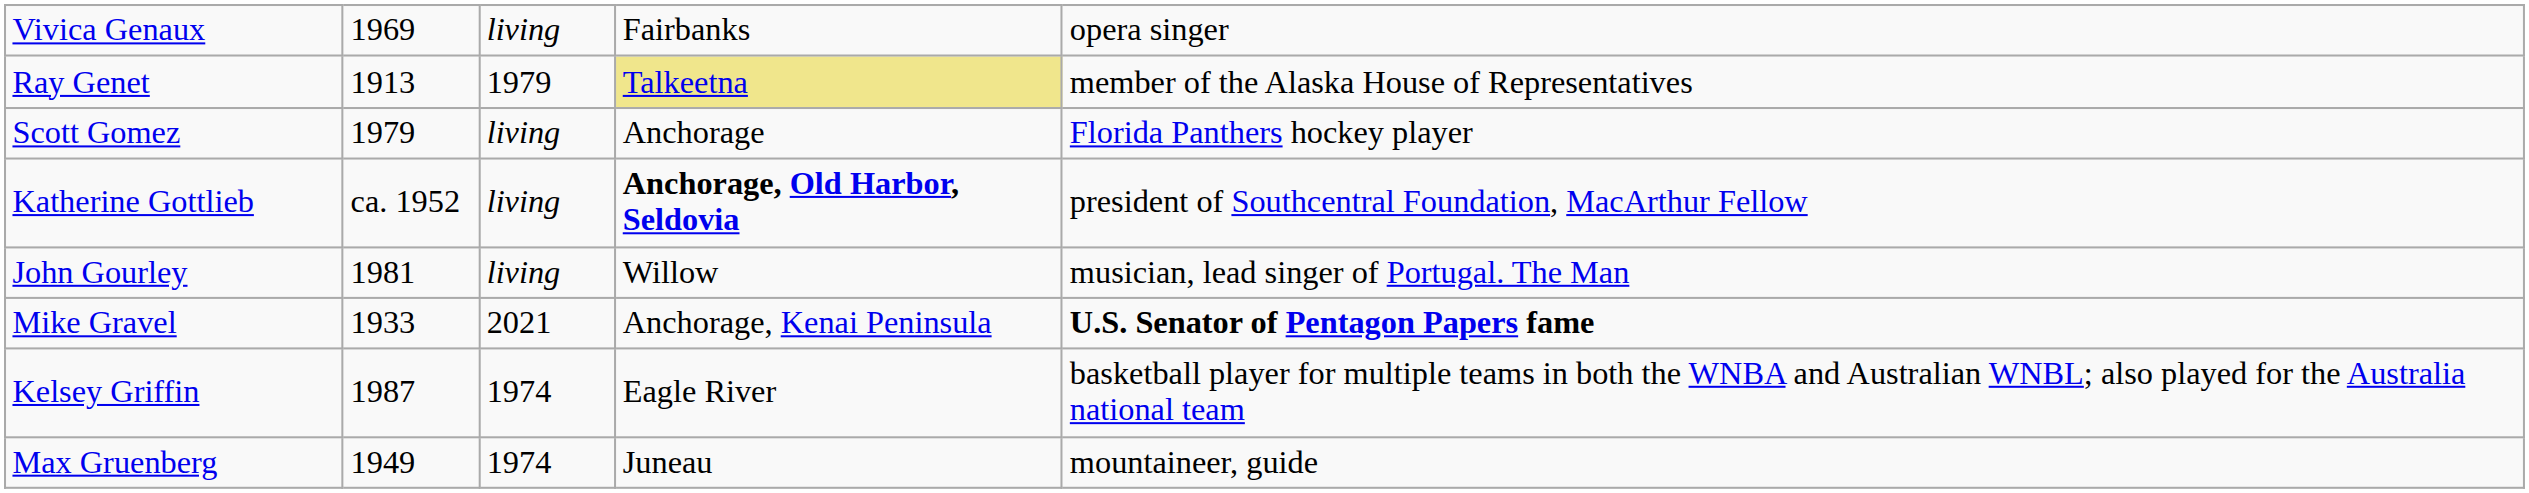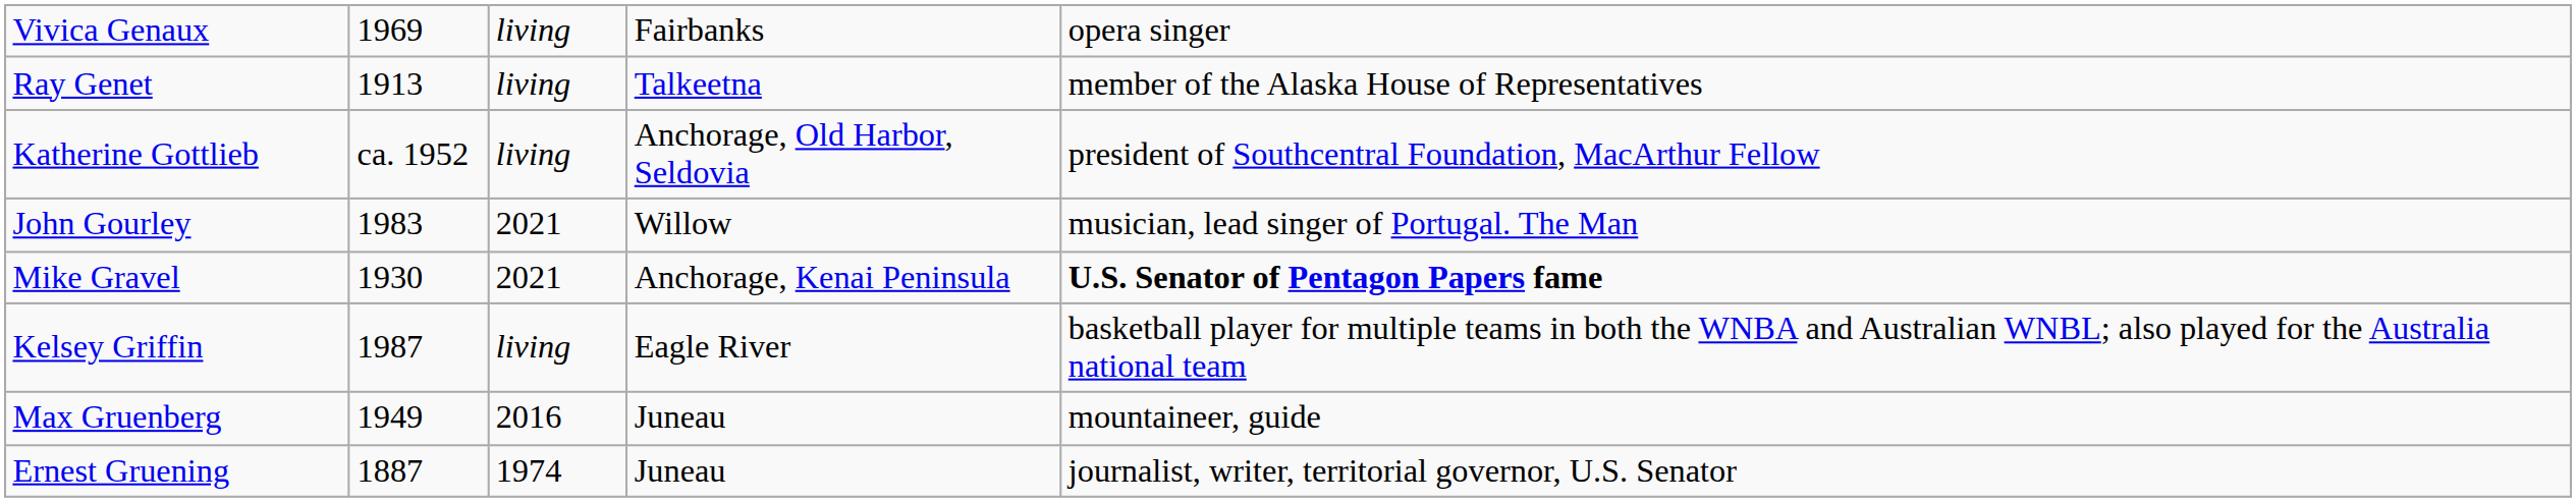Ray Genet | column 3: 1979 -> living
Ray Genet | column 4: khaki background -> no background
- row: Scott Gomez | 1979 | living | Anchorage | Florida Panthers hockey player
Katherine Gottlieb | column 4: bold -> normal
John Gourley | column 2: 1981 -> 1983
John Gourley | column 3: living -> 2021
Mike Gravel | column 2: 1933 -> 1930
Kelsey Griffin | column 3: 1974 -> living
Max Gruenberg | column 3: 1974 -> 2016
+ row: Ernest Gruening | 1887 | 1974 | Juneau | journalist, writer, territorial governor, U.S. Senator
